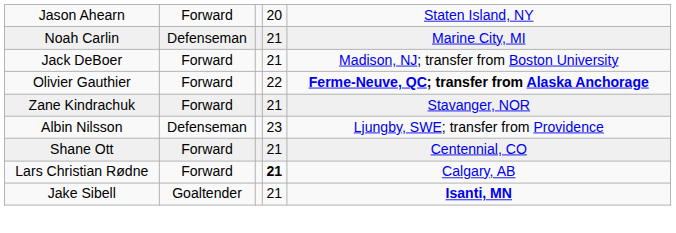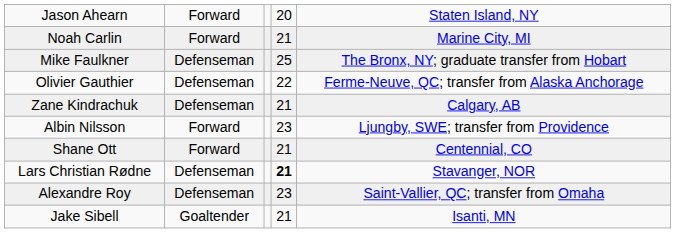Noah Carlin | column 2: Defenseman -> Forward
- row: Jack DeBoer | Forward | 21 | Madison, NJ; transfer from Boston University
+ row: Mike Faulkner | Defenseman | 25 | The Bronx, NY; graduate transfer from Hobart
Olivier Gauthier | column 2: Forward -> Defenseman
Olivier Gauthier | column 5: bold -> normal
Zane Kindrachuk | column 2: Forward -> Defenseman
Zane Kindrachuk | column 5: Stavanger, NOR -> Calgary, AB
Albin Nilsson | column 2: Defenseman -> Forward
Lars Christian Rødne | column 2: Forward -> Defenseman
Lars Christian Rødne | column 5: Calgary, AB -> Stavanger, NOR
+ row: Alexandre Roy | Defenseman | 23 | Saint-Vallier, QC; transfer from Omaha
Jake Sibell | column 5: bold -> normal
